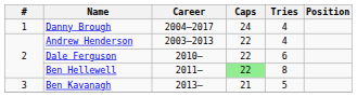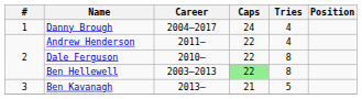Andrew Henderson | Career: 2003–2013 -> 2011–
Dale Ferguson | Tries: 6 -> 8
Ben Hellewell | Career: 2011– -> 2003–2013
